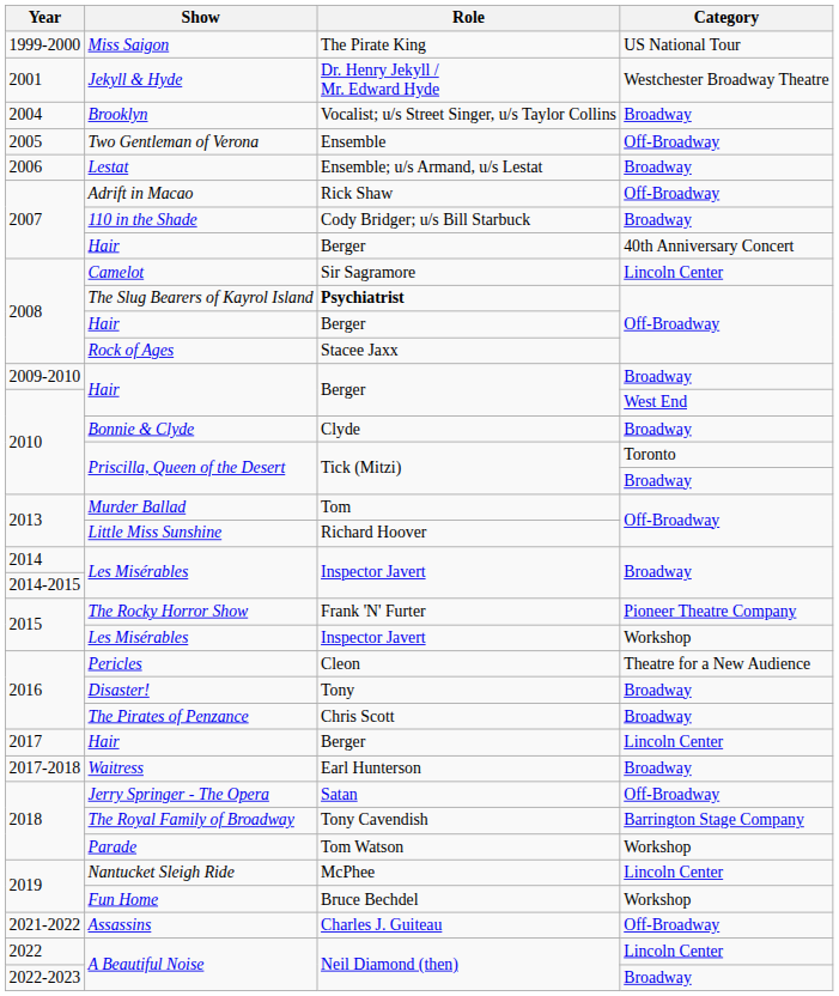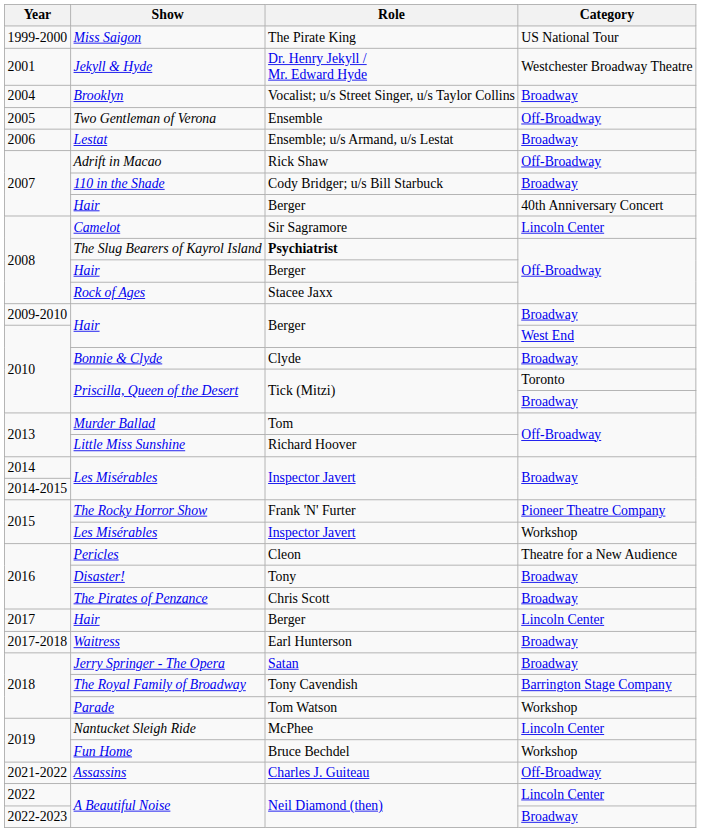Jerry Springer - The Opera | Category: Off-Broadway -> Broadway
